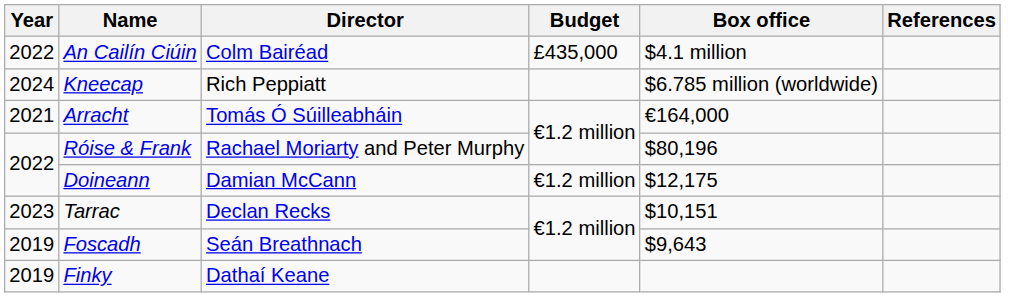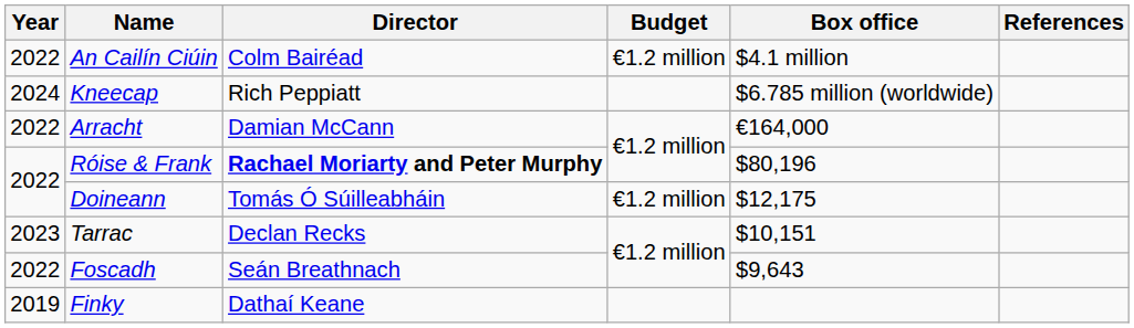An Cailín Ciúin | Budget: £435,000 -> €1.2 million
Arracht | Year: 2021 -> 2022
Arracht | Director: Tomás Ó Súilleabháin -> Damian McCann
Róise & Frank | Director: normal -> bold
Doineann | Director: Damian McCann -> Tomás Ó Súilleabháin
Foscadh | Year: 2019 -> 2022
